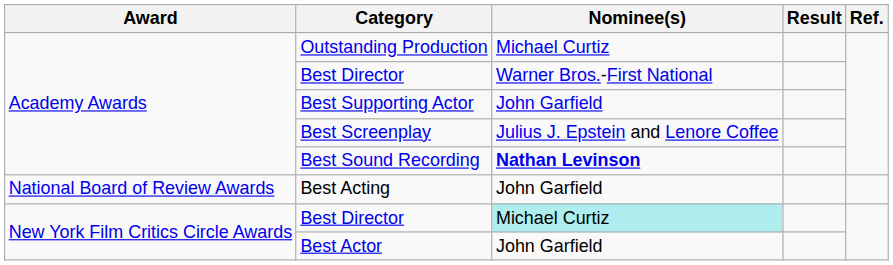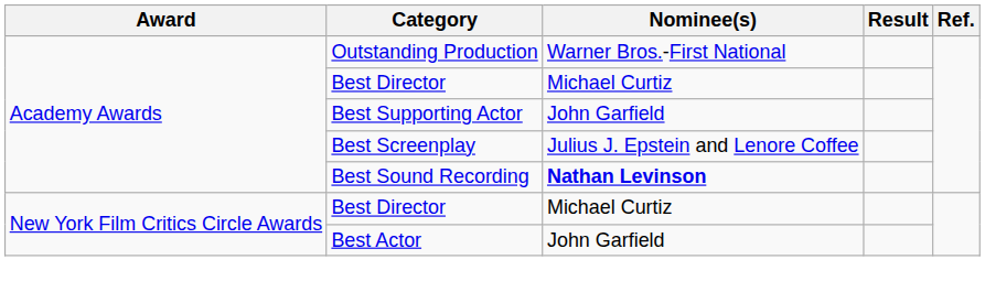Outstanding Production | Nominee(s): Michael Curtiz -> Warner Bros.-First National
Academy Awards / Best Director | Nominee(s): Warner Bros.-First National -> Michael Curtiz
- row: National Board of Review Awards | Best Acting | John Garfield
New York Film Critics Circle Awards / Best Director | Nominee(s): paleturquoise background -> no background
